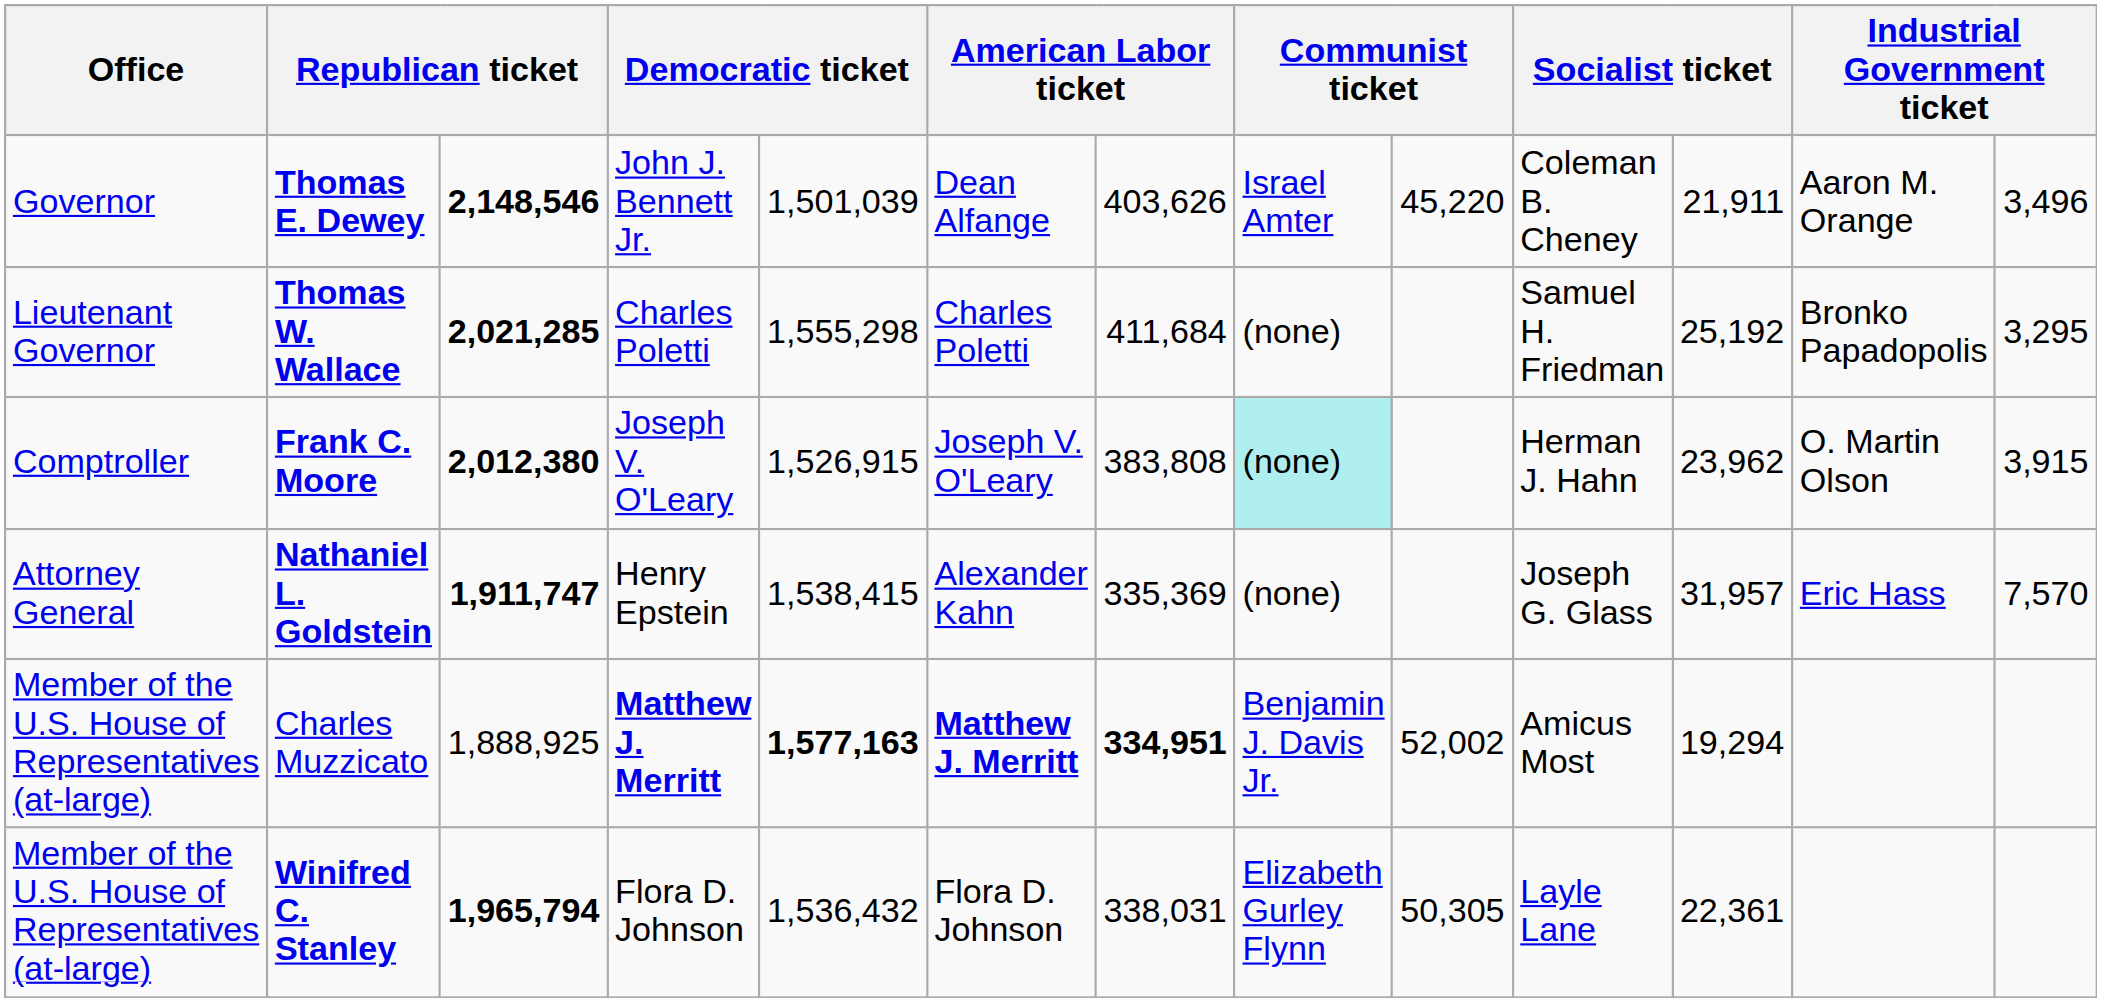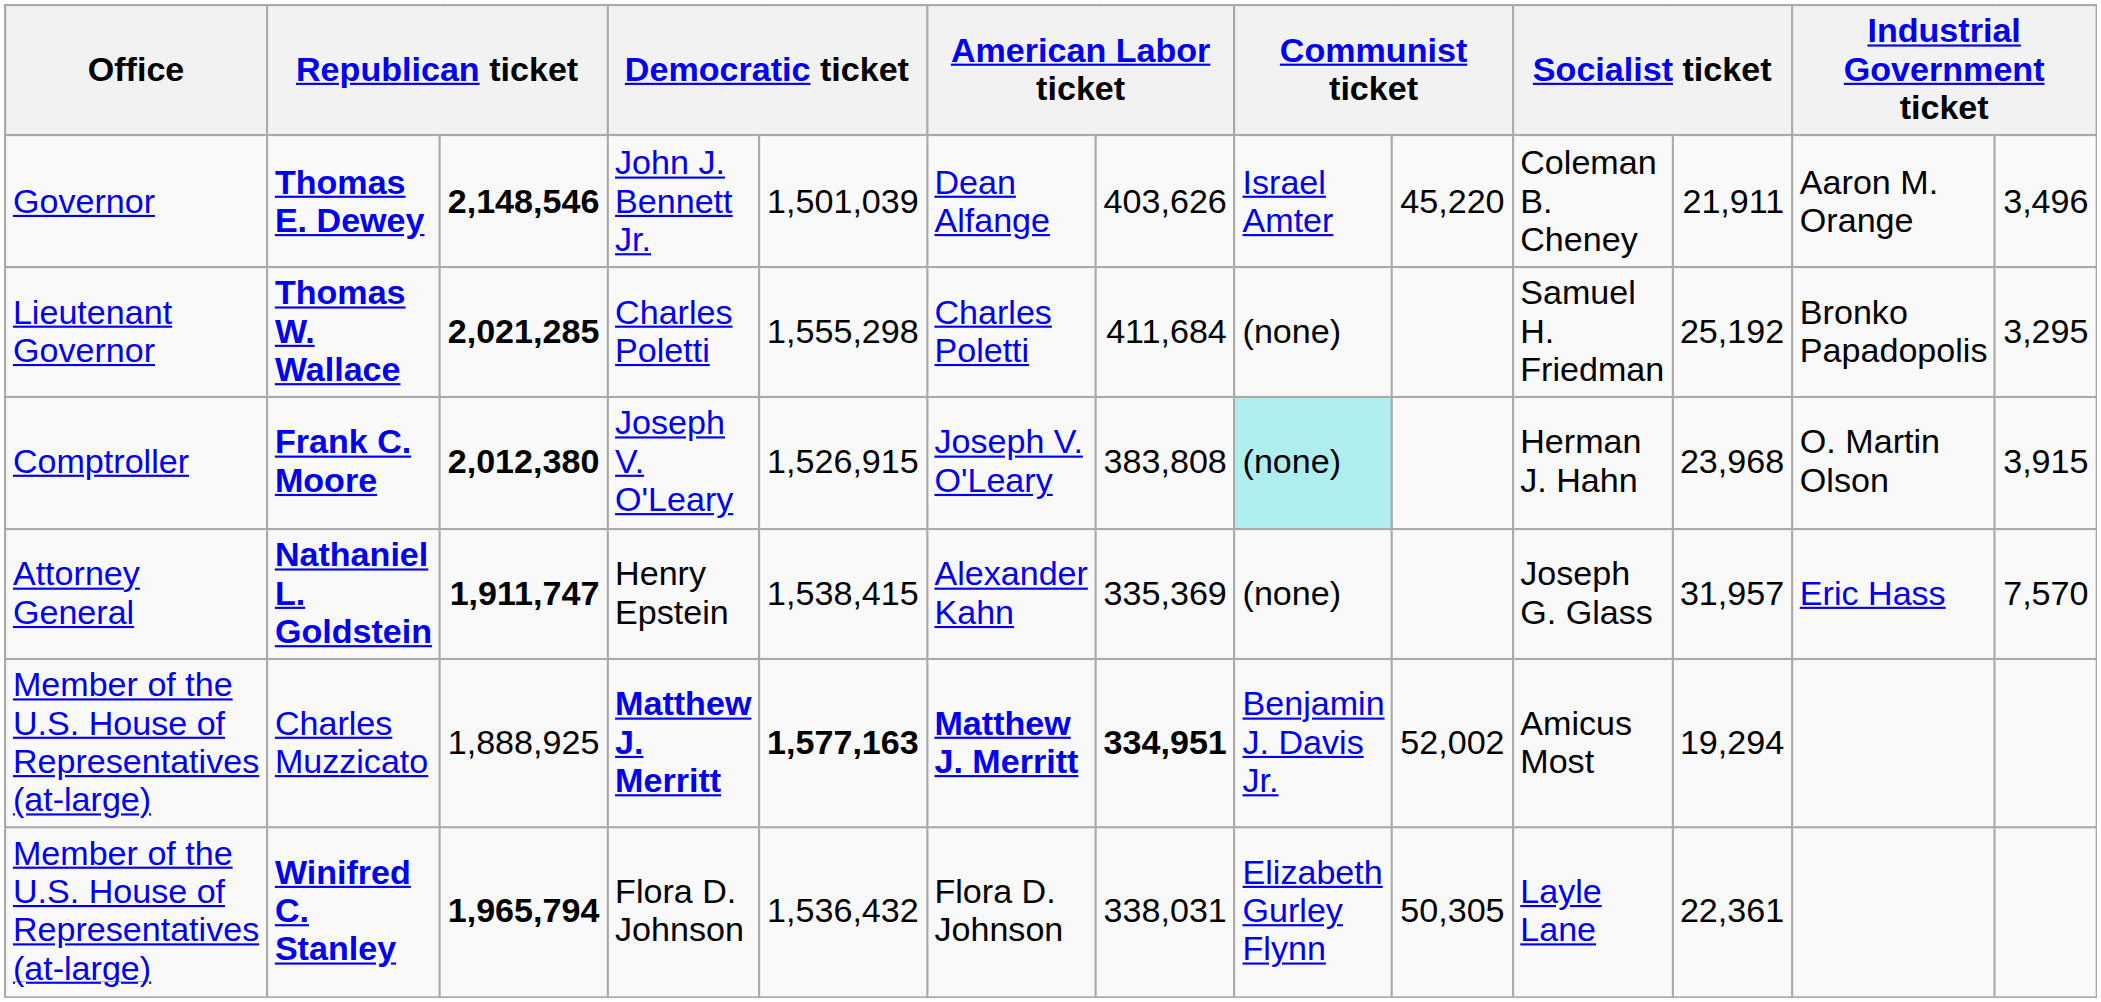Frank C. Moore | column 11: 23,962 -> 23,968
